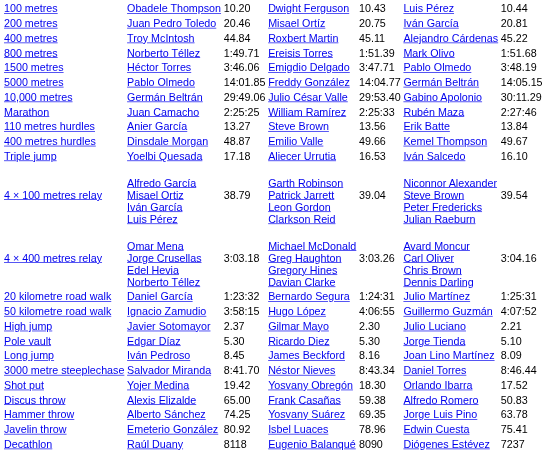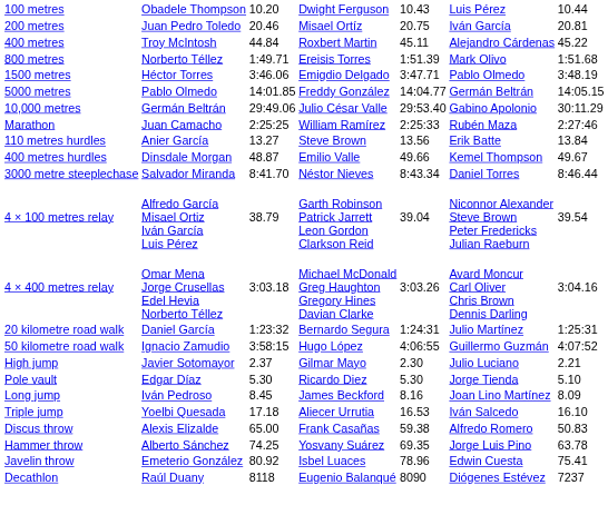rows swapped: 3000 metre steeplechase <-> Triple jump
- row: Shot put | Yojer Medina | 19.42 | Yosvany Obregón | 18.30 | Orlando Ibarra | 17.52
